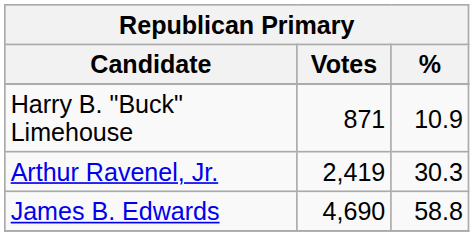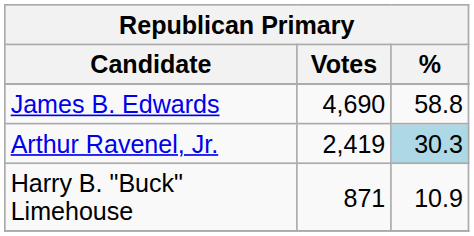rows swapped: James B. Edwards <-> Harry B. "Buck" Limehouse
Arthur Ravenel, Jr. | %: no background -> lightblue background
